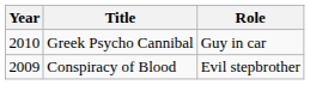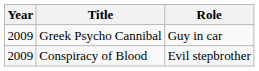Greek Psycho Cannibal | Year: 2010 -> 2009
